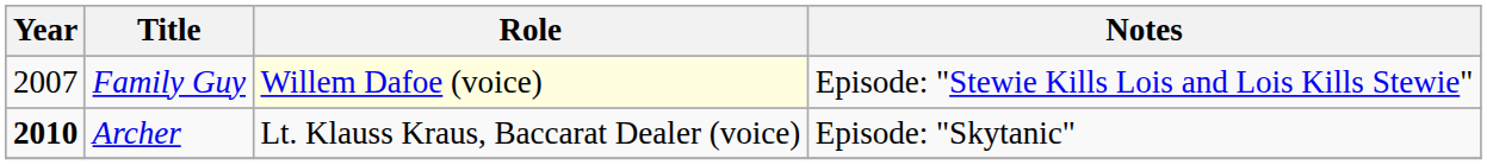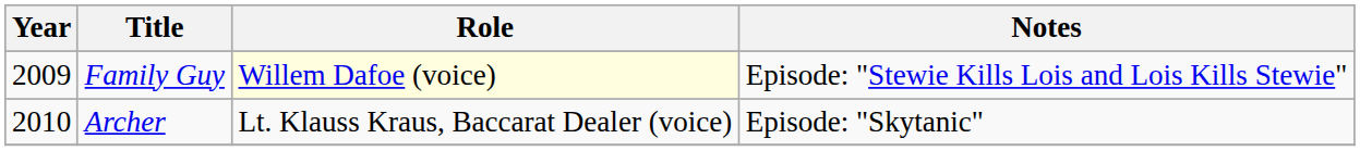Family Guy | Year: 2007 -> 2009
Archer | Year: bold -> normal
